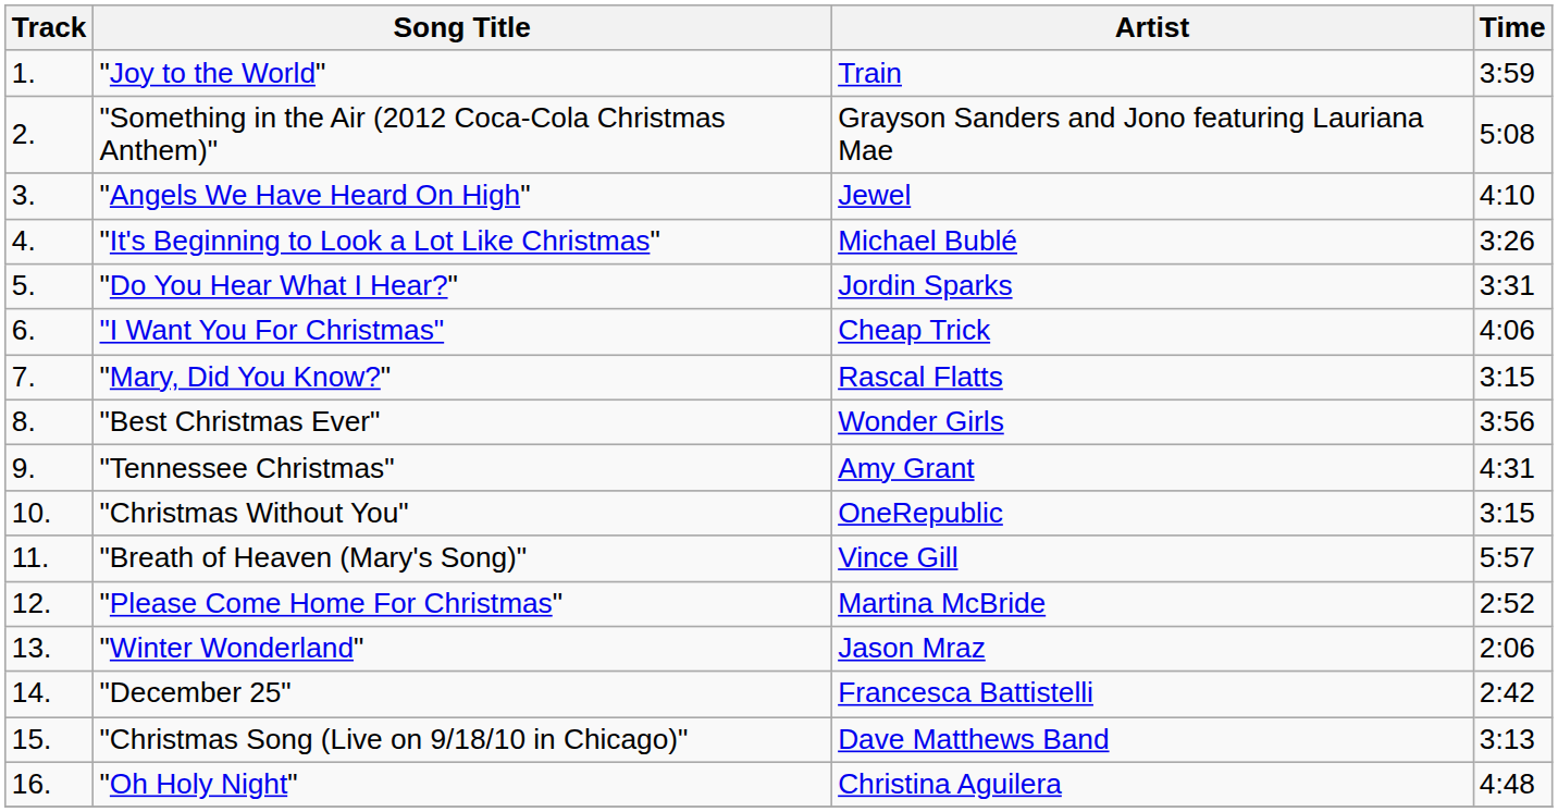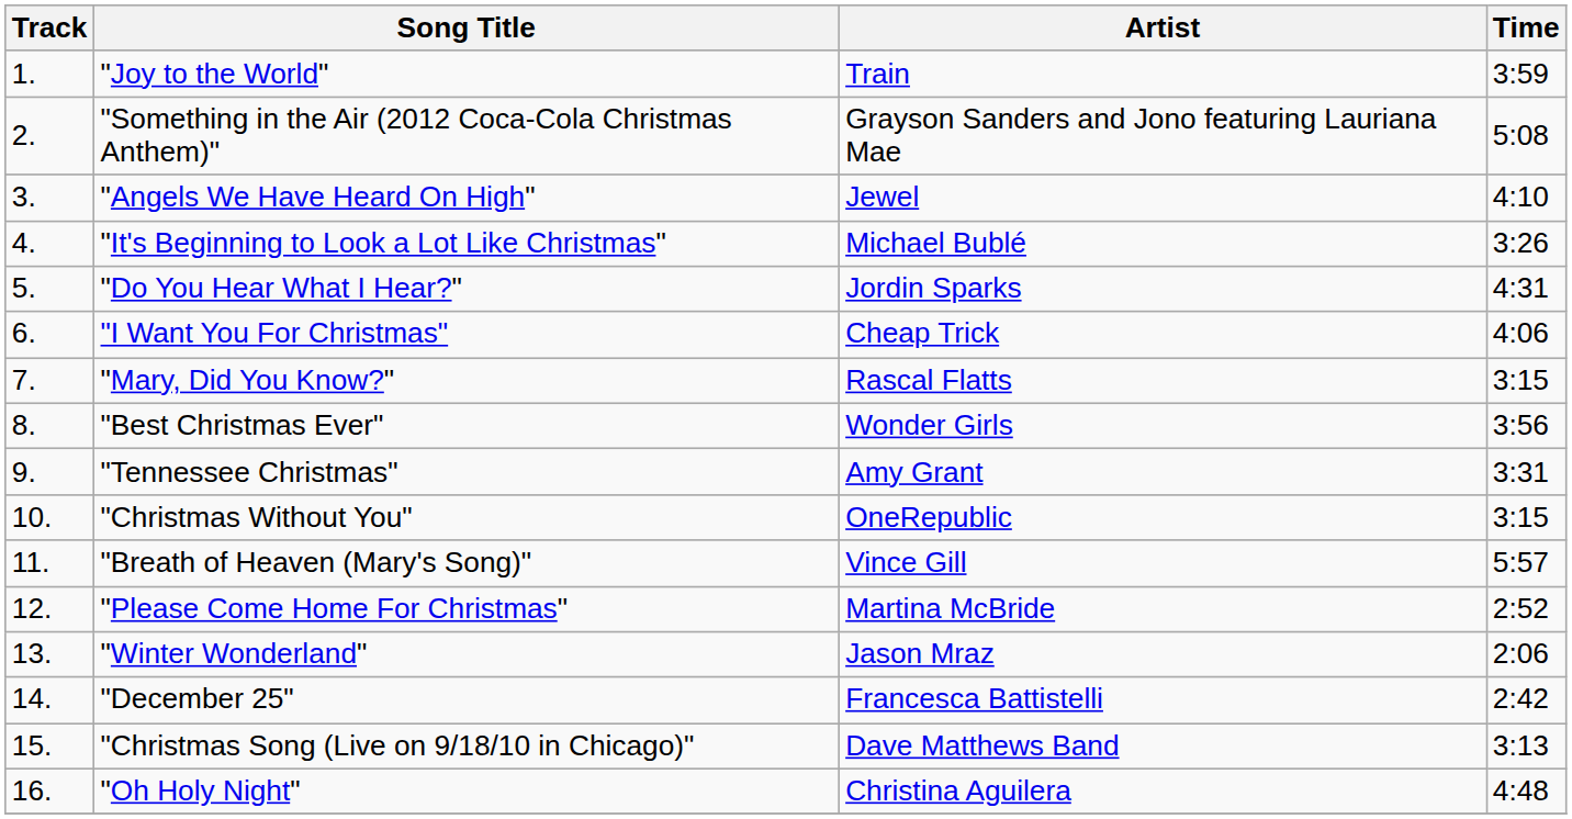"Do You Hear What I Hear?" | Time: 3:31 -> 4:31
"Tennessee Christmas" | Time: 4:31 -> 3:31
